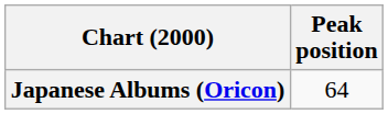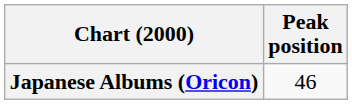Japanese Albums (Oricon) | Peak position: 64 -> 46
